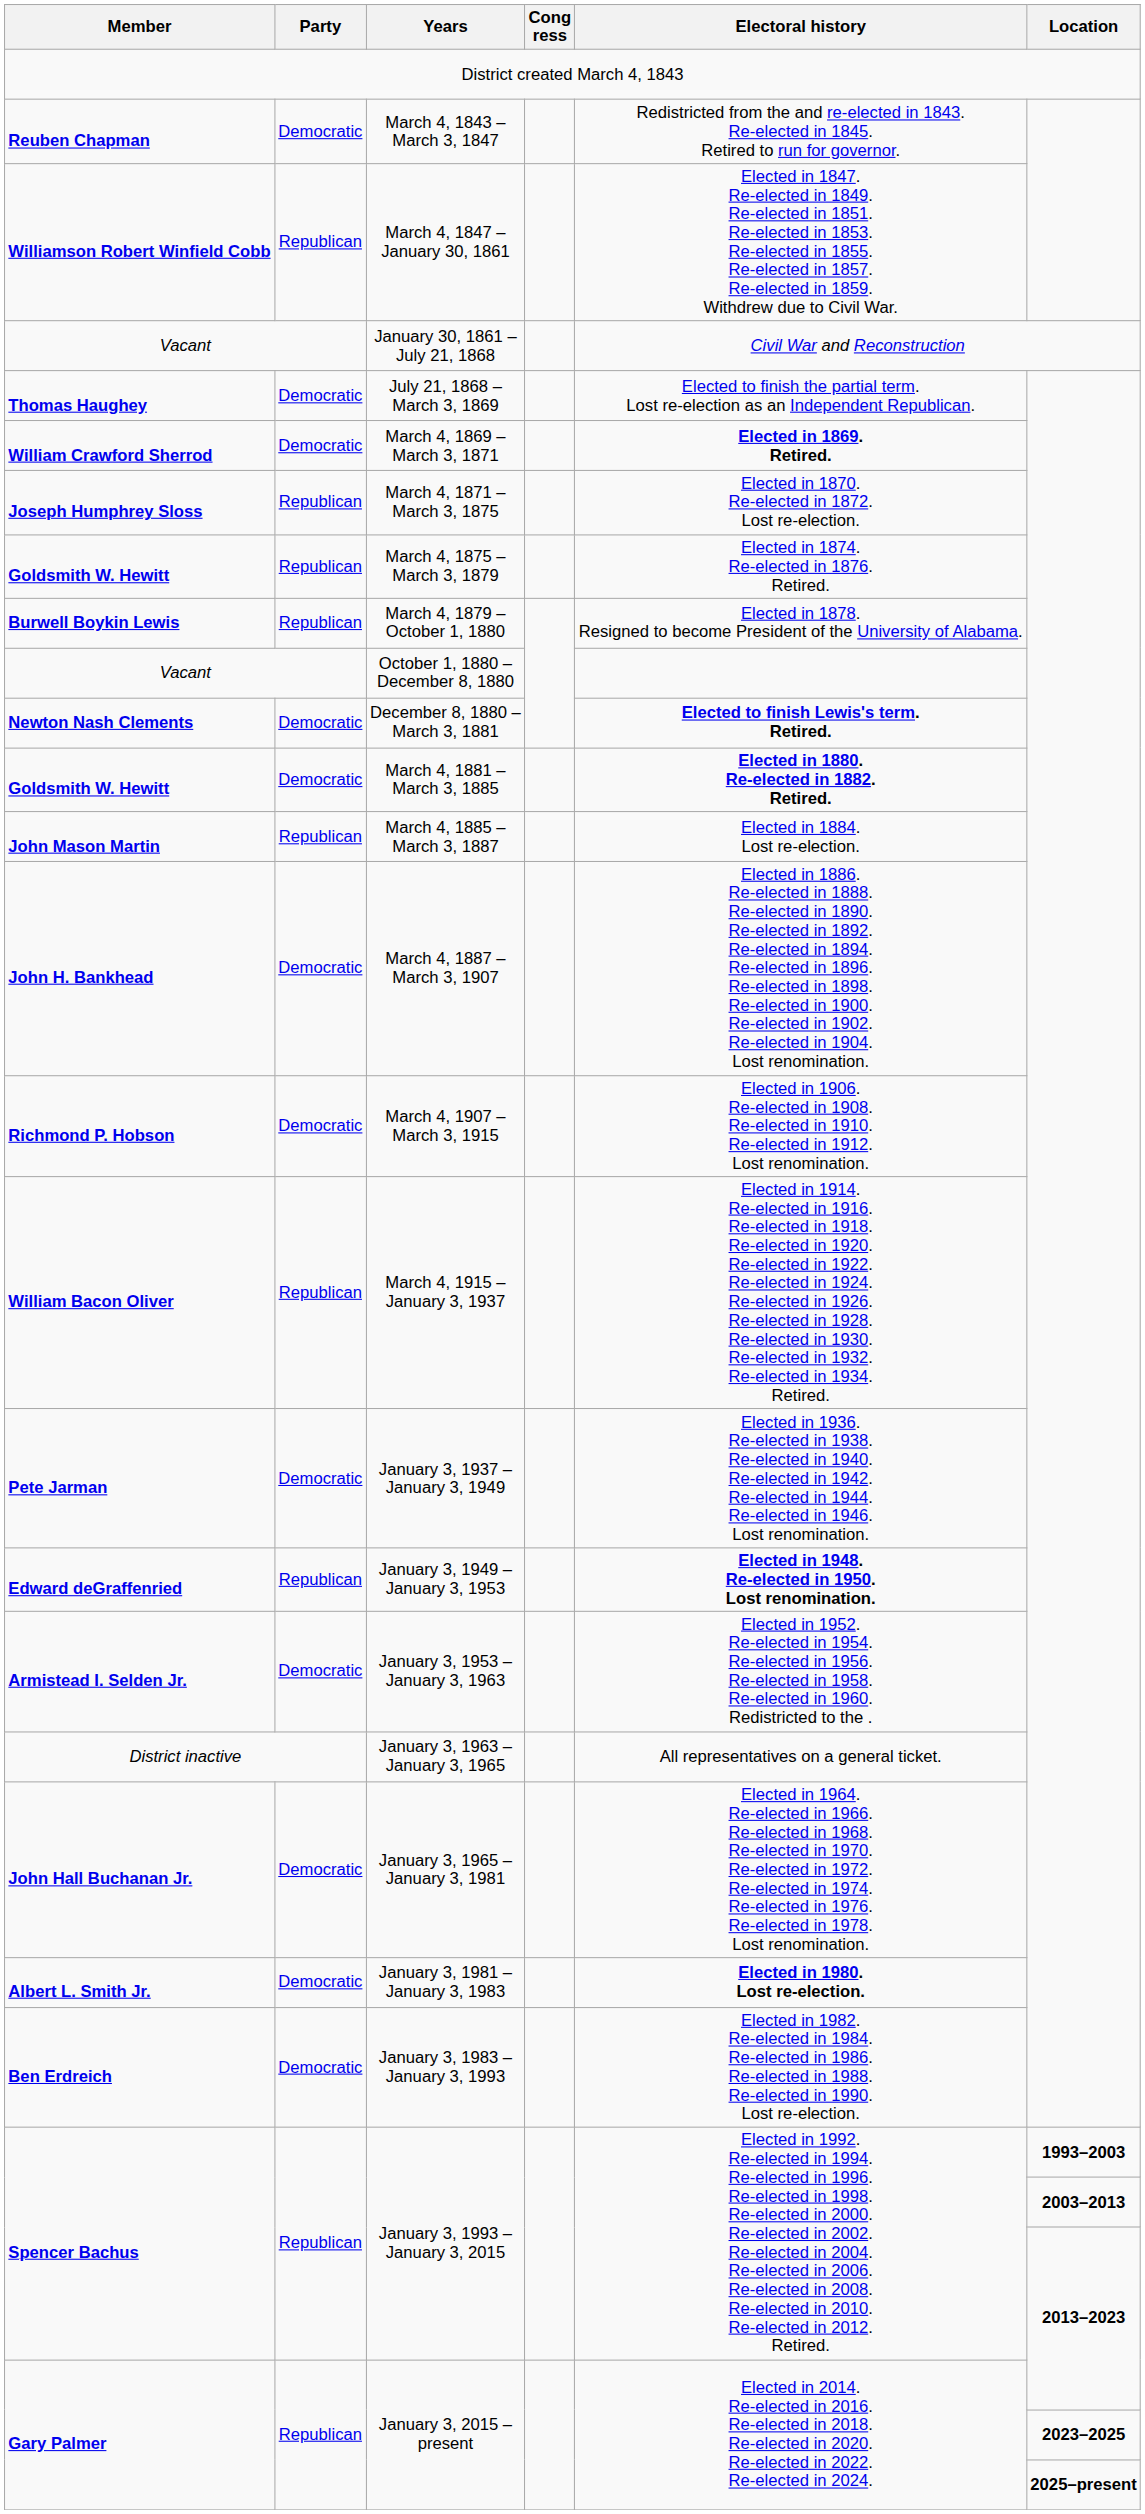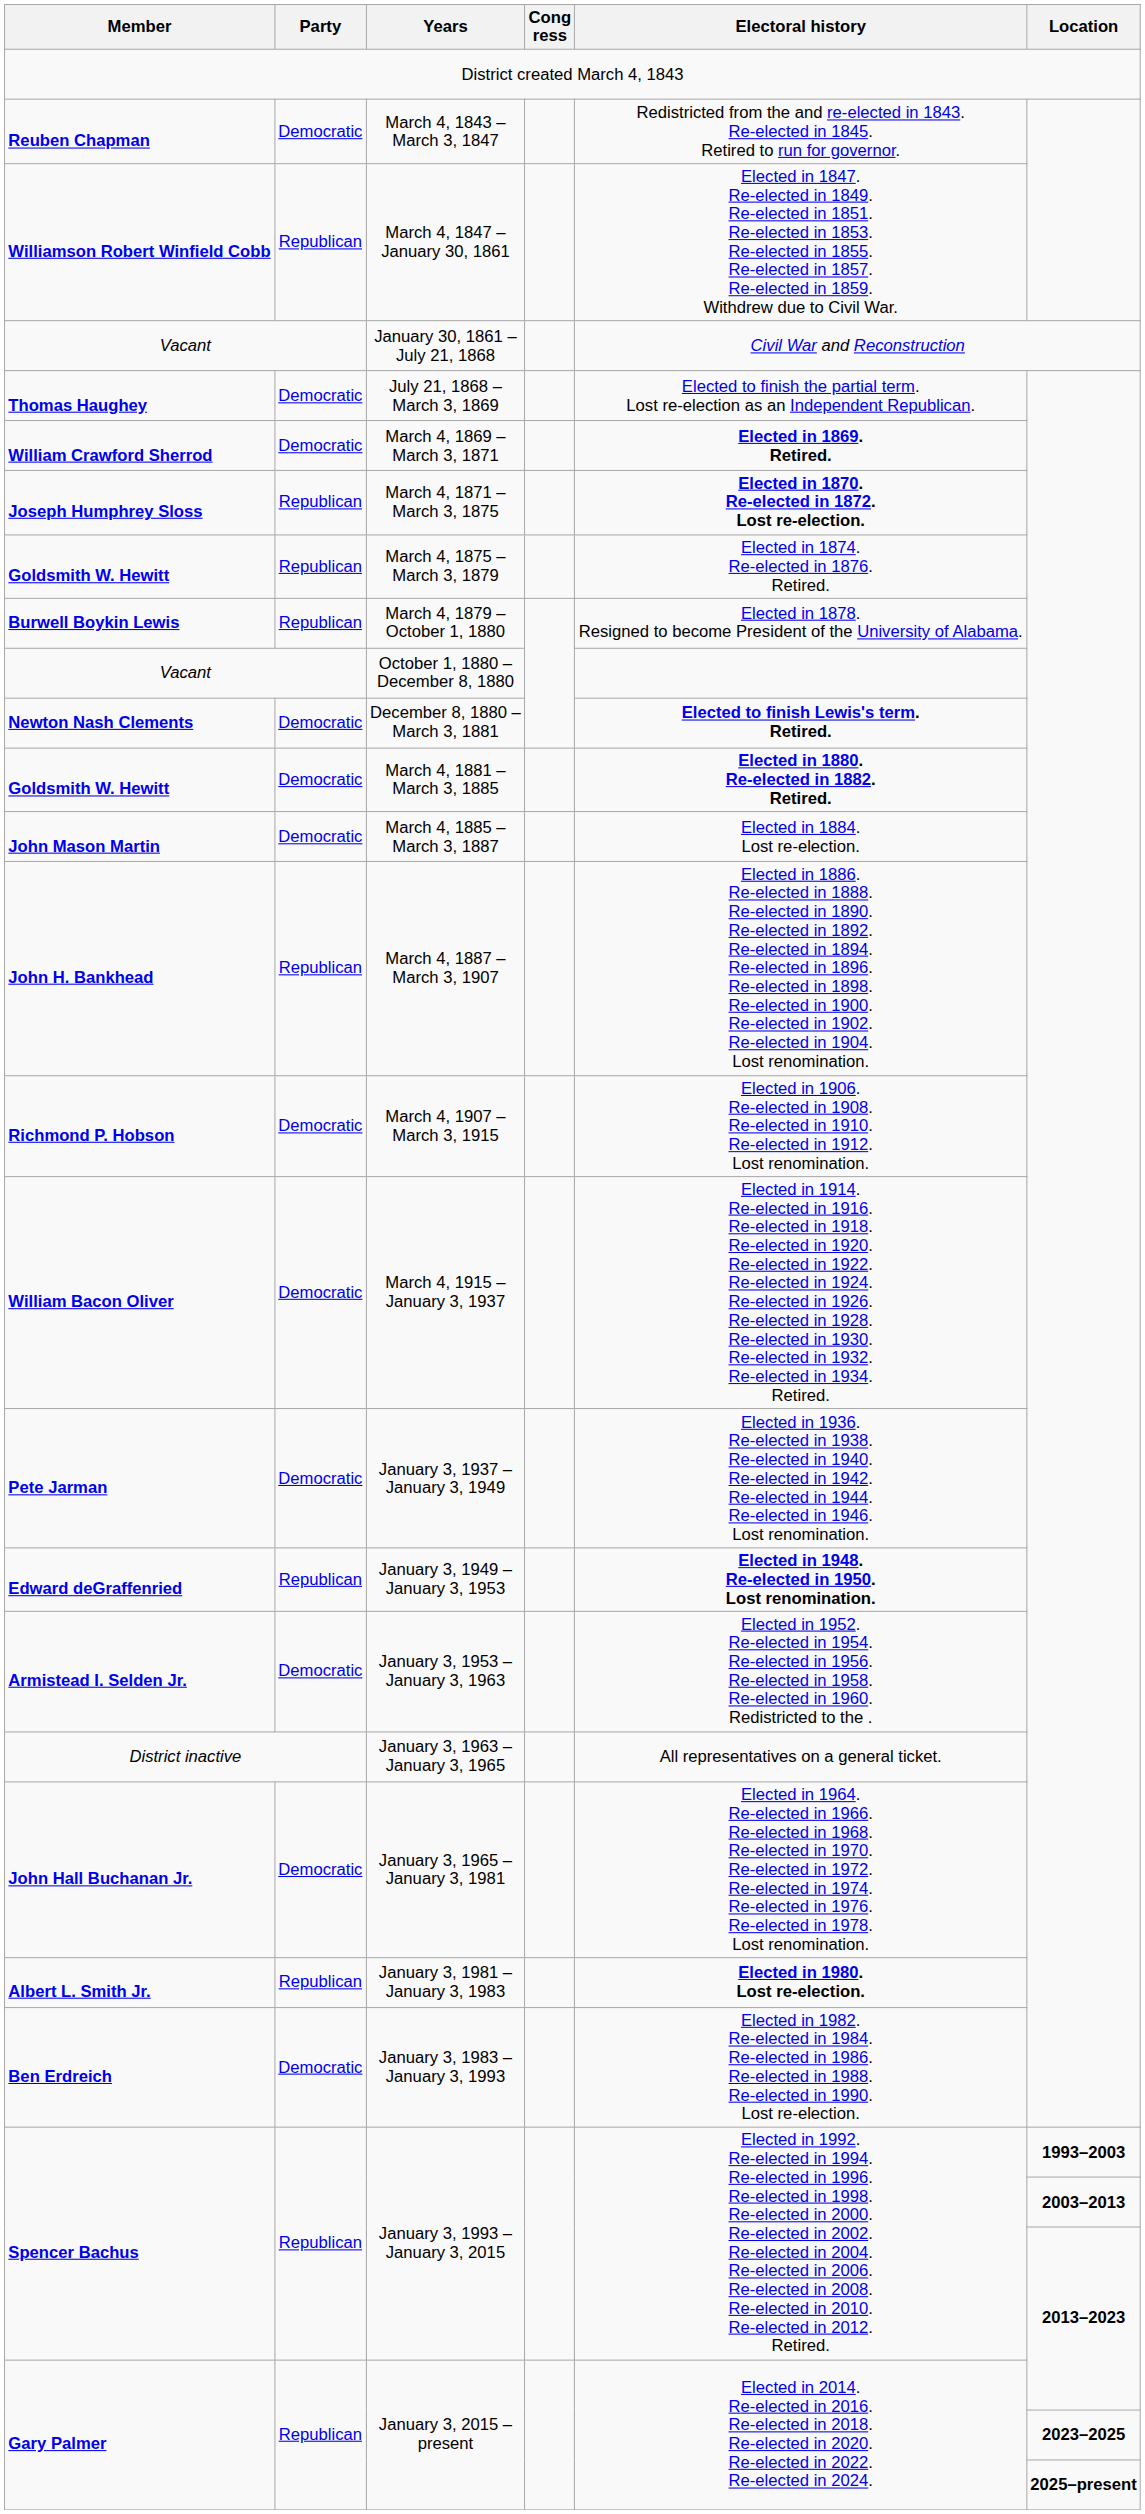March 4, 1871 – March 3, 1875 | Electoral history: normal -> bold
March 4, 1885 – March 3, 1887 | Party: Republican -> Democratic
March 4, 1887 – March 3, 1907 | Party: Democratic -> Republican
March 4, 1915 – January 3, 1937 | Party: Republican -> Democratic
January 3, 1981 – January 3, 1983 | Party: Democratic -> Republican
